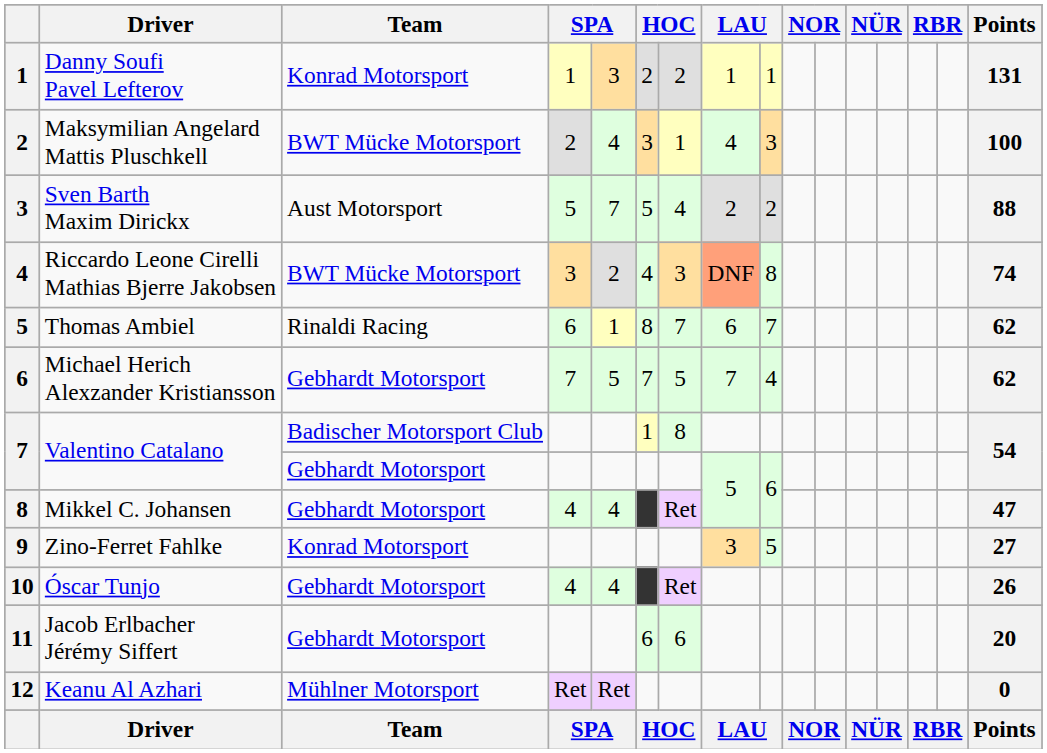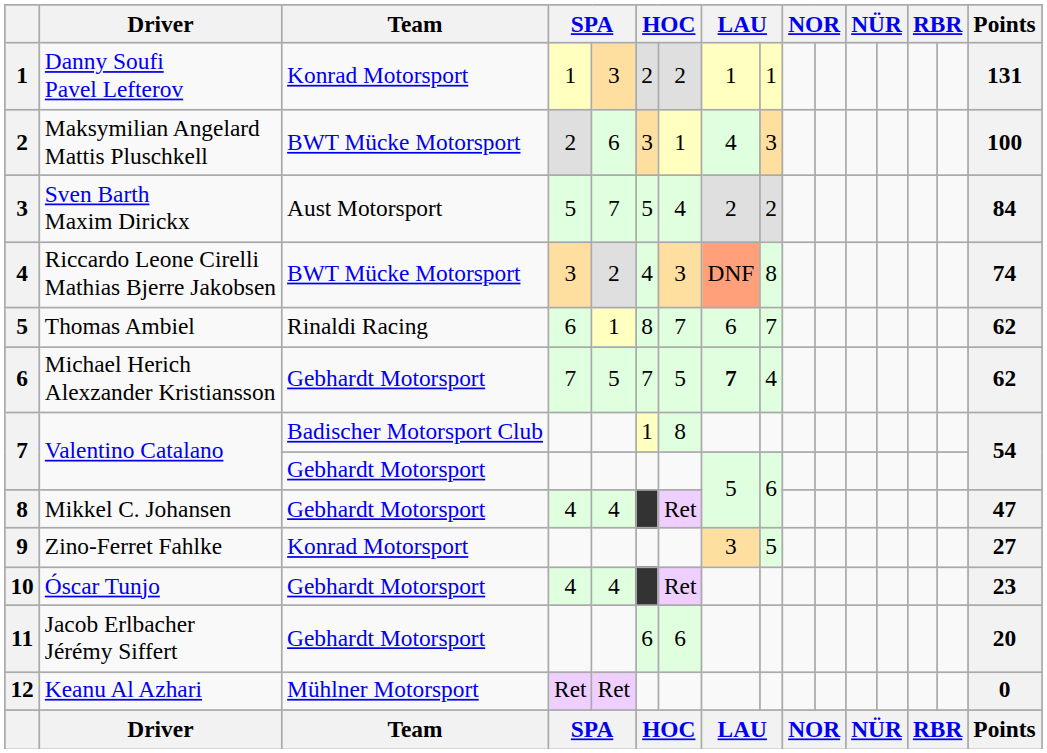Maksymilian Angelard Mattis Pluschkell | column 5: 4 -> 6
Sven Barth Maxim Dirickx | Points: 88 -> 84
Michael Herich Alexzander Kristiansson | column 8: normal -> bold
Óscar Tunjo | Points: 26 -> 23
